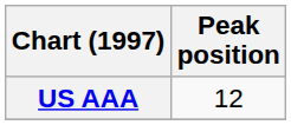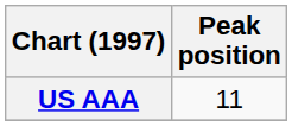US AAA | Peak position: 12 -> 11
